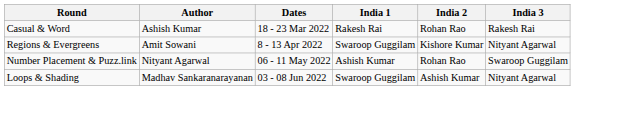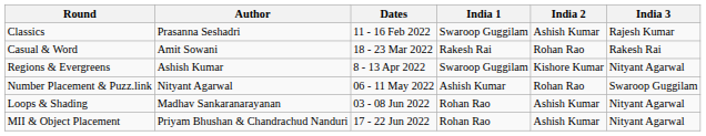+ row: Classics | Prasanna Seshadri | 11 - 16 Feb 2022 | Swaroop Guggilam | Ashish Kumar | Rajesh Kumar
Casual & Word | Author: Ashish Kumar -> Amit Sowani
Regions & Evergreens | Author: Amit Sowani -> Ashish Kumar
Loops & Shading | India 1: Swaroop Guggilam -> Rohan Rao
+ row: MII & Object Placement | Priyam Bhushan & Chandrachud Nanduri | 17 - 22 Jun 2022 | Rohan Rao | Ashish Kumar | Nityant Agarwal
